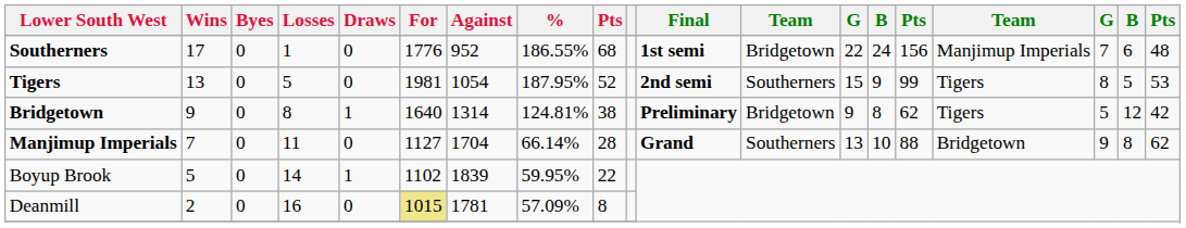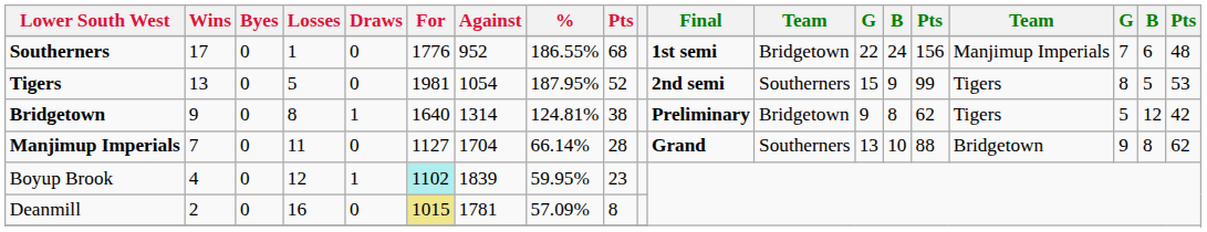Boyup Brook | Wins: 5 -> 4
Boyup Brook | Losses: 14 -> 12
Boyup Brook | For: no background -> paleturquoise background
Boyup Brook | column 9: 22 -> 23
